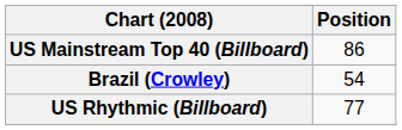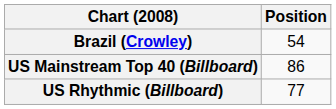rows swapped: Brazil (Crowley) <-> US Mainstream Top 40 (Billboard)
